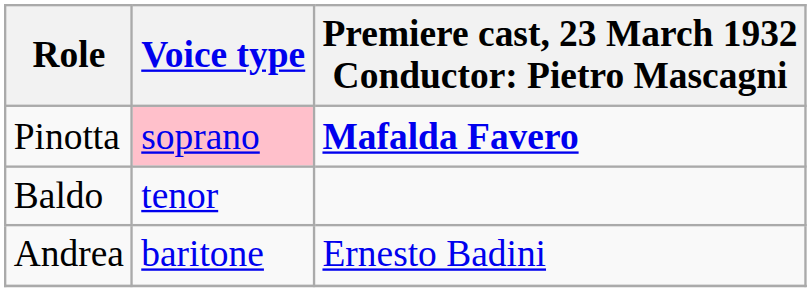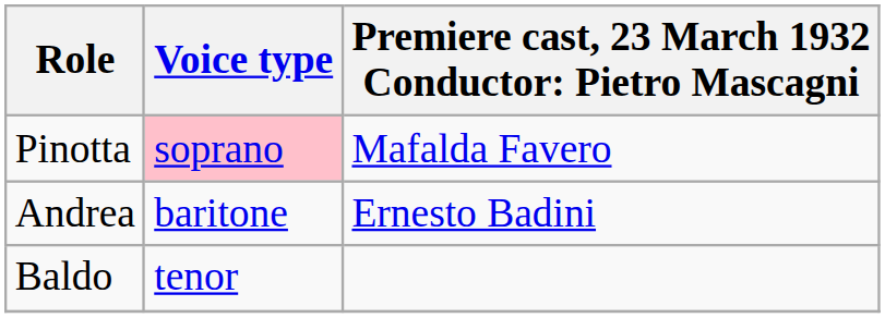Pinotta | column 3: bold -> normal
rows swapped: Baldo <-> Andrea
